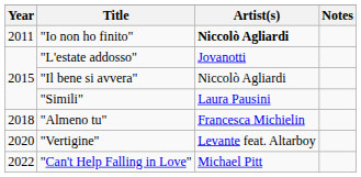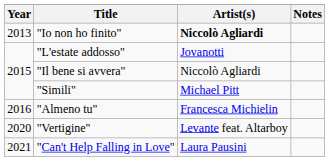"Io non ho finito" | Year: 2011 -> 2013
"Simili" | Artist(s): Laura Pausini -> Michael Pitt
"Almeno tu" | Year: 2018 -> 2016
"Can't Help Falling in Love" | Year: 2022 -> 2021
"Can't Help Falling in Love" | Artist(s): Michael Pitt -> Laura Pausini
